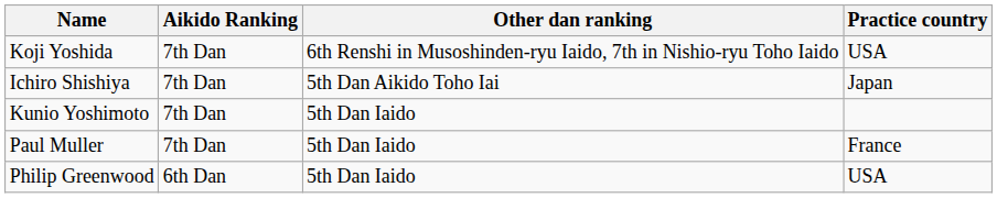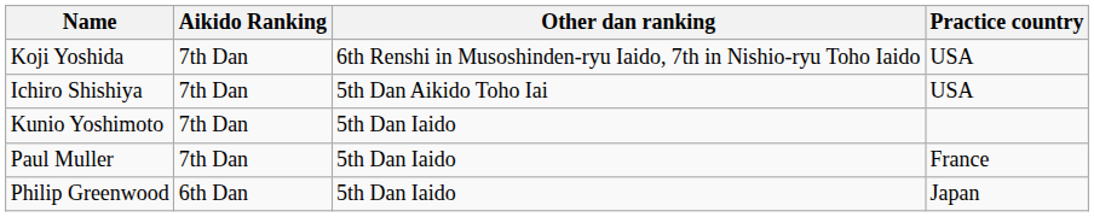Ichiro Shishiya | Practice country: Japan -> USA
Philip Greenwood | Practice country: USA -> Japan
